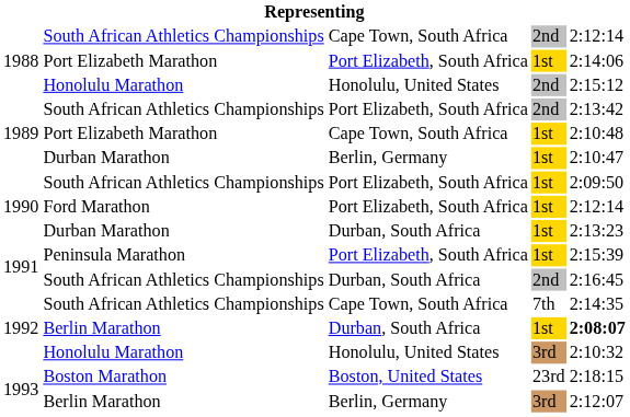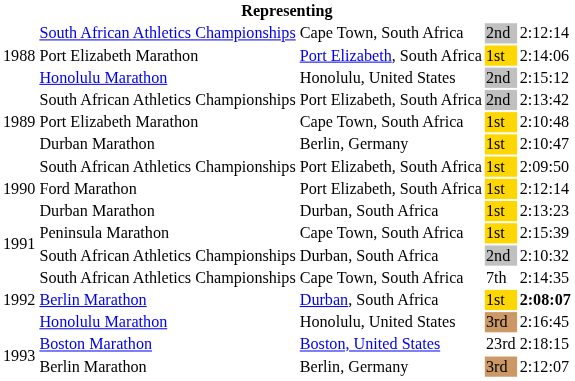Peninsula Marathon | column 3: Port Elizabeth, South Africa -> Cape Town, South Africa
1991 / South African Athletics Championships | column 5: 2:16:45 -> 2:10:32
1992 / Honolulu Marathon | column 5: 2:10:32 -> 2:16:45
